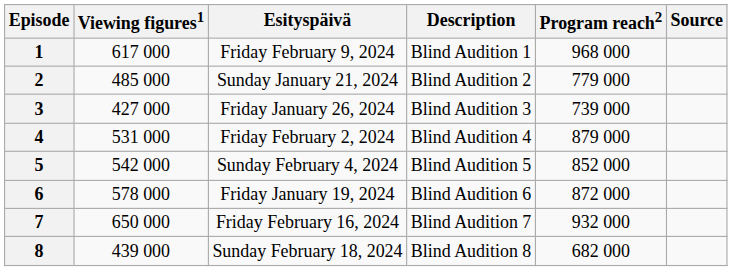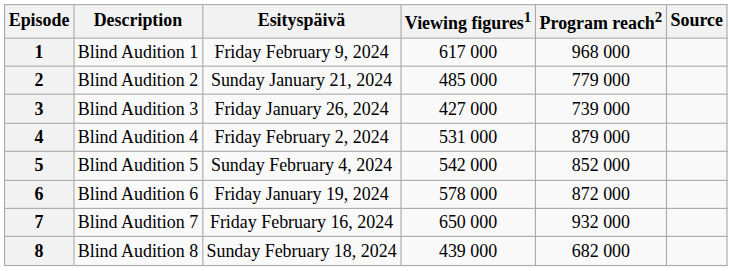columns swapped: Description <-> Viewing figures1
